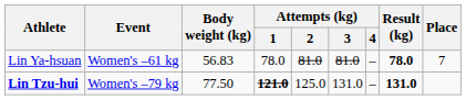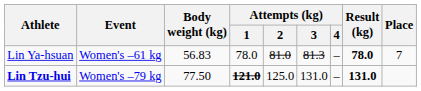Lin Ya-hsuan | Attempts (kg) / 3: 81.0 -> 81.3
